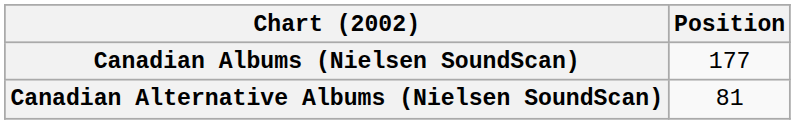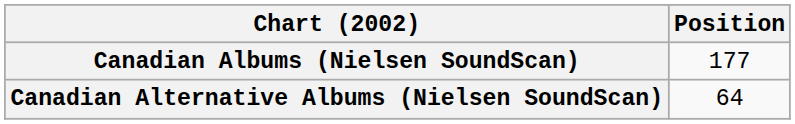Canadian Alternative Albums (Nielsen SoundScan) | Position: 81 -> 64
